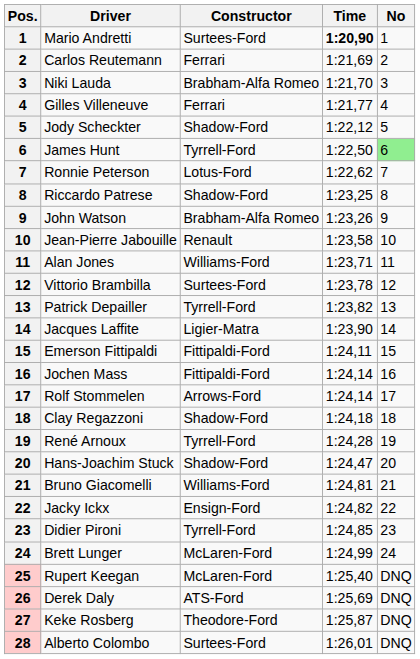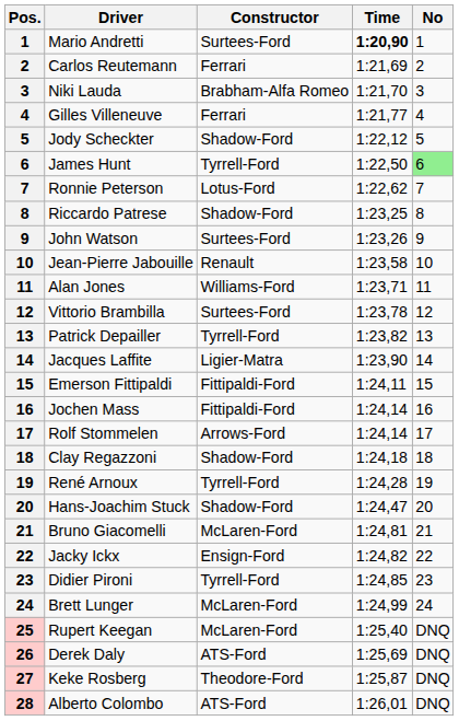John Watson | Constructor: Brabham-Alfa Romeo -> Surtees-Ford
Bruno Giacomelli | Constructor: Williams-Ford -> McLaren-Ford
Alberto Colombo | Constructor: Surtees-Ford -> ATS-Ford
